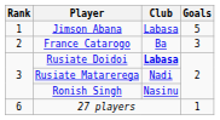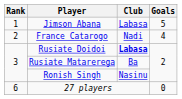France Catarogo | Club: Ba -> Nadi
France Catarogo | Goals: 3 -> 4
Rusiate Matarerega | Club: Nadi -> Ba
27 players | Goals: 1 -> 0
